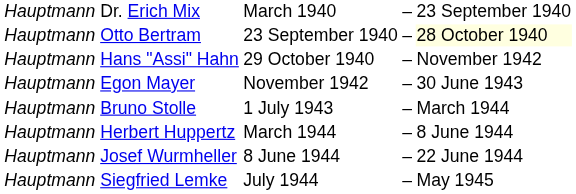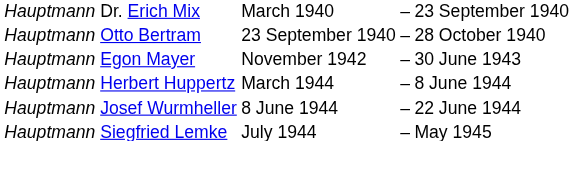Hauptmann Otto Bertram | column 4: lightyellow background -> no background
- row: Hauptmann Hans "Assi" Hahn | 29 October 1940 | – | November 1942
- row: Hauptmann Bruno Stolle | 1 July 1943 | – | March 1944
